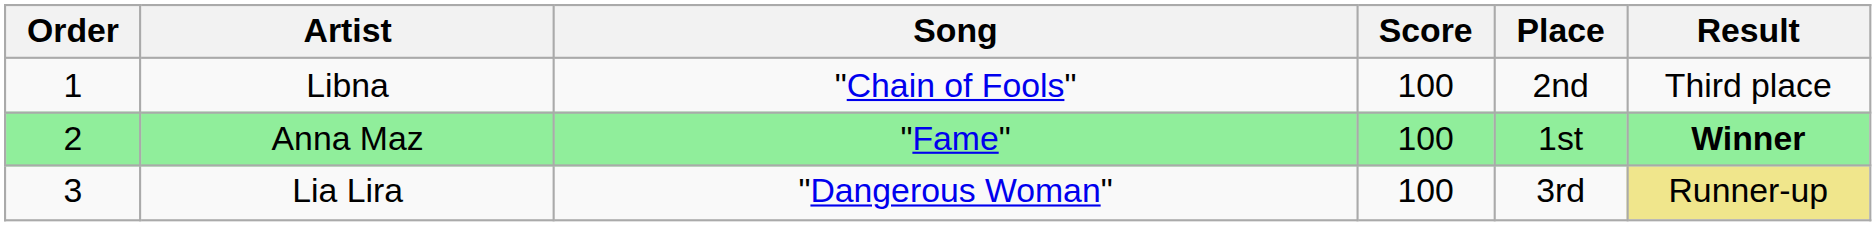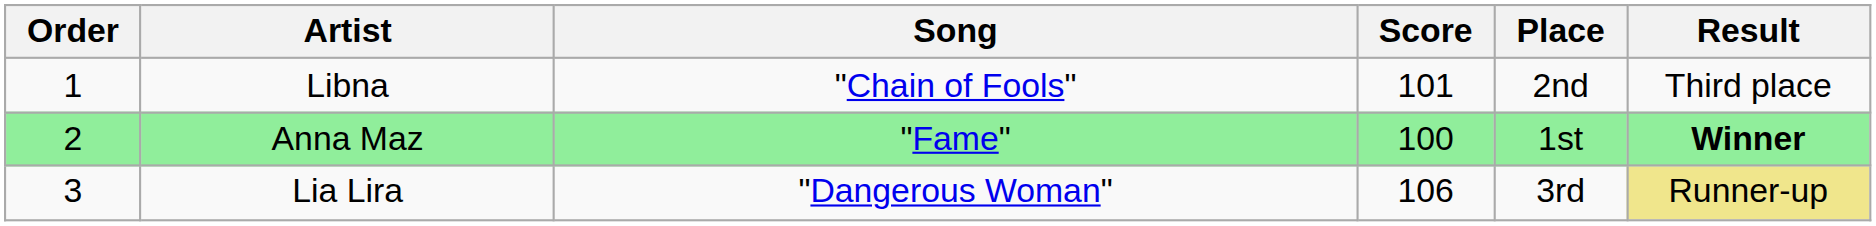Libna | Score: 100 -> 101
Lia Lira | Score: 100 -> 106
